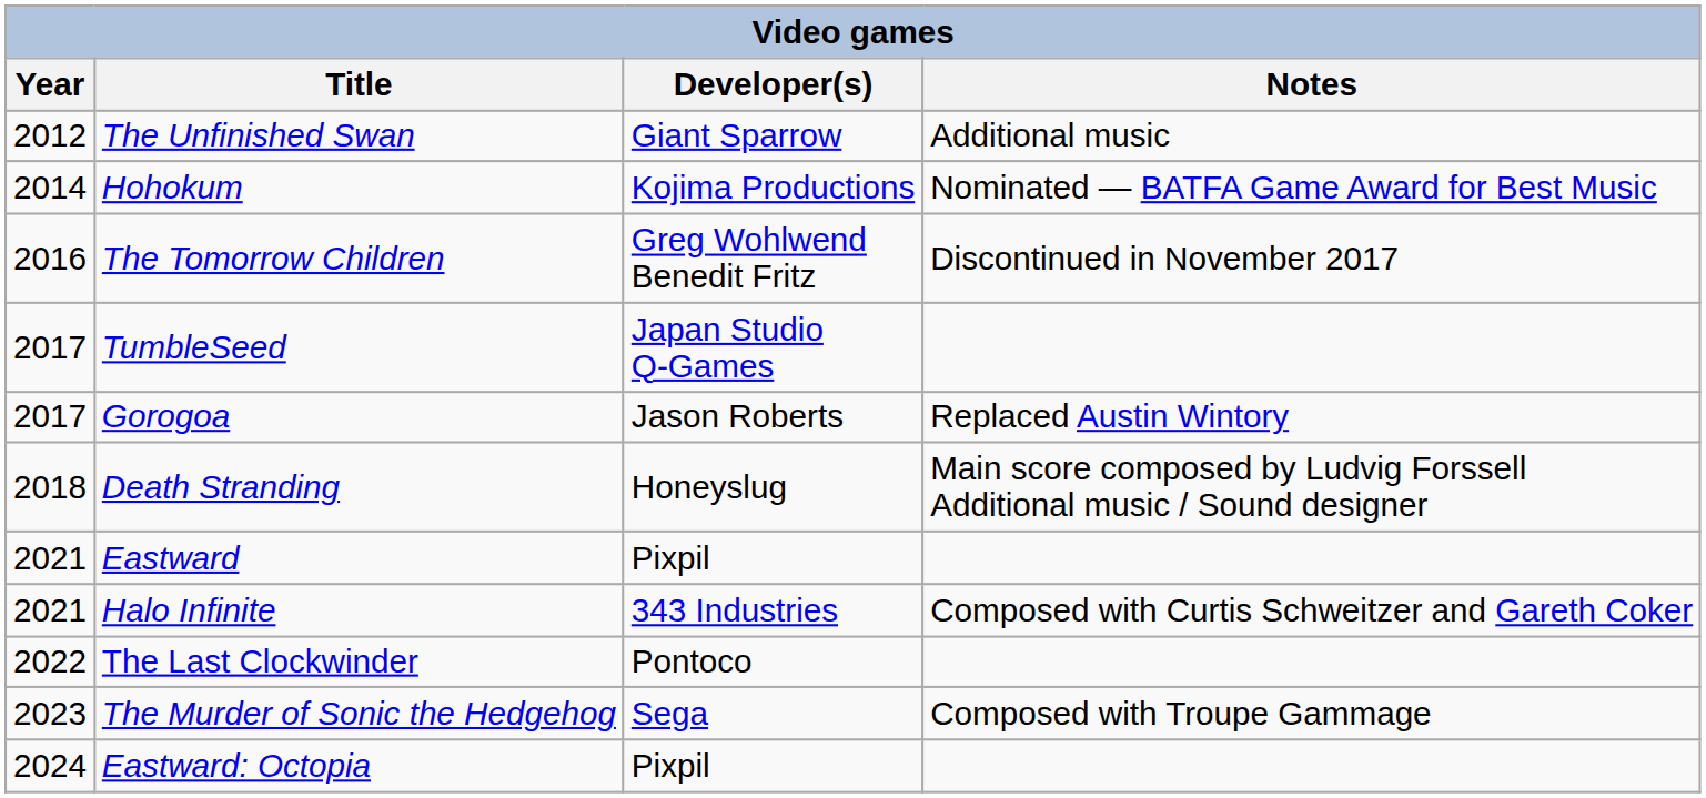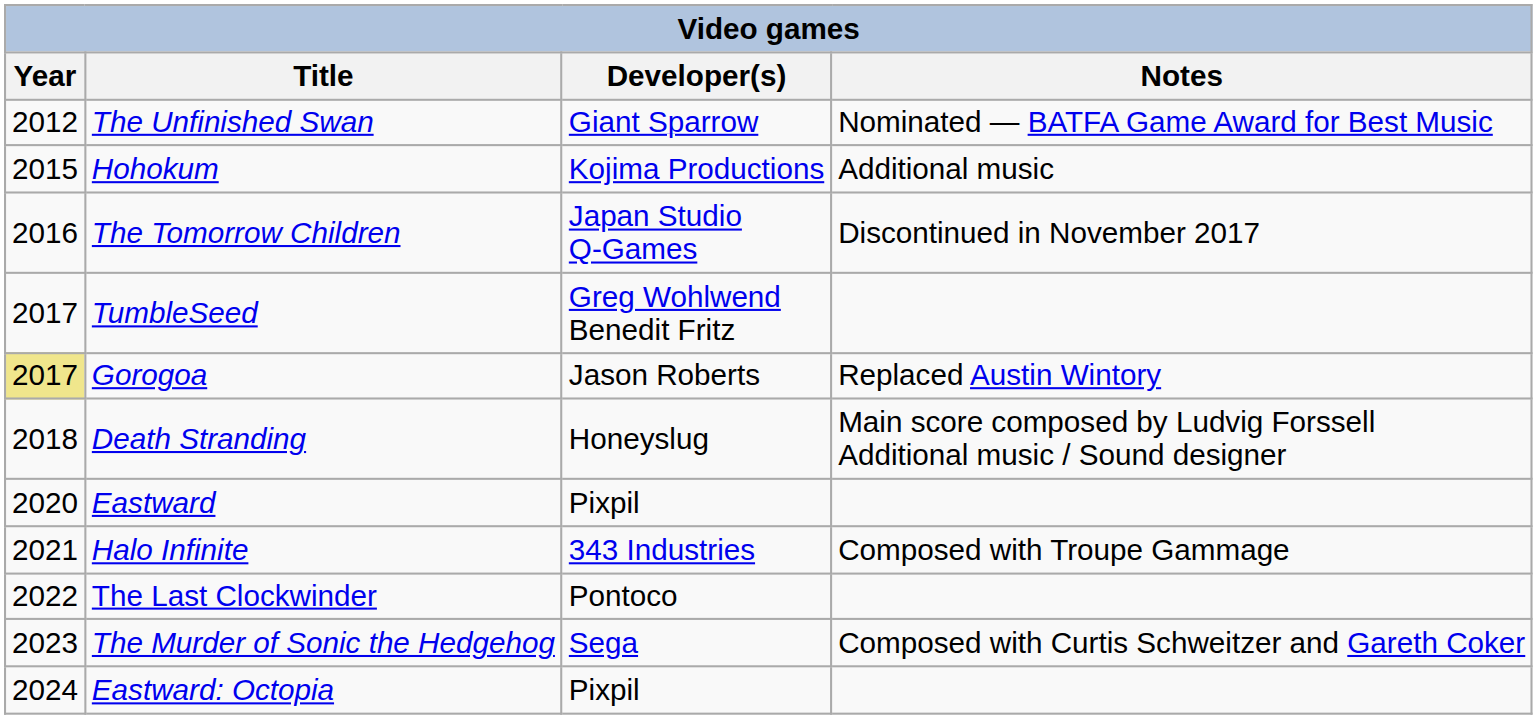The Unfinished Swan | Notes: Additional music -> Nominated — BATFA Game Award for Best Music
Hohokum | Year: 2014 -> 2015
Hohokum | Notes: Nominated — BATFA Game Award for Best Music -> Additional music
The Tomorrow Children | Developer(s): Greg Wohlwend Benedit Fritz -> Japan Studio Q-Games
TumbleSeed | Developer(s): Japan Studio Q-Games -> Greg Wohlwend Benedit Fritz
Gorogoa | Year: no background -> khaki background
Eastward | Year: 2021 -> 2020
Halo Infinite | Notes: Composed with Curtis Schweitzer and Gareth Coker -> Composed with Troupe Gammage
The Murder of Sonic the Hedgehog | Notes: Composed with Troupe Gammage -> Composed with Curtis Schweitzer and Gareth Coker
